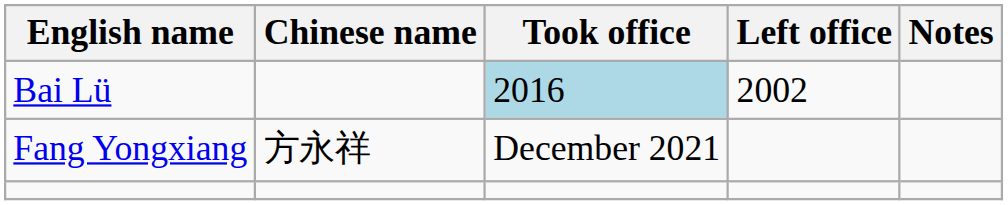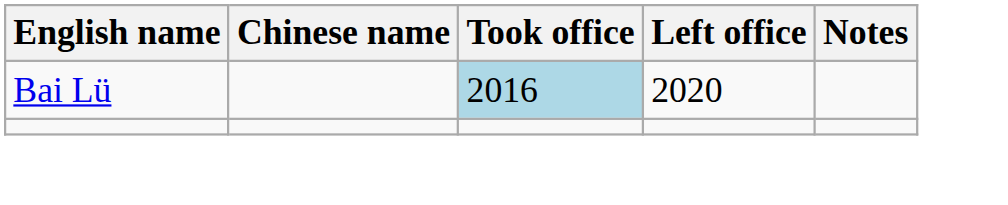Bai Lü | Left office: 2002 -> 2020
- row: Fang Yongxiang | 方永祥 | December 2021
